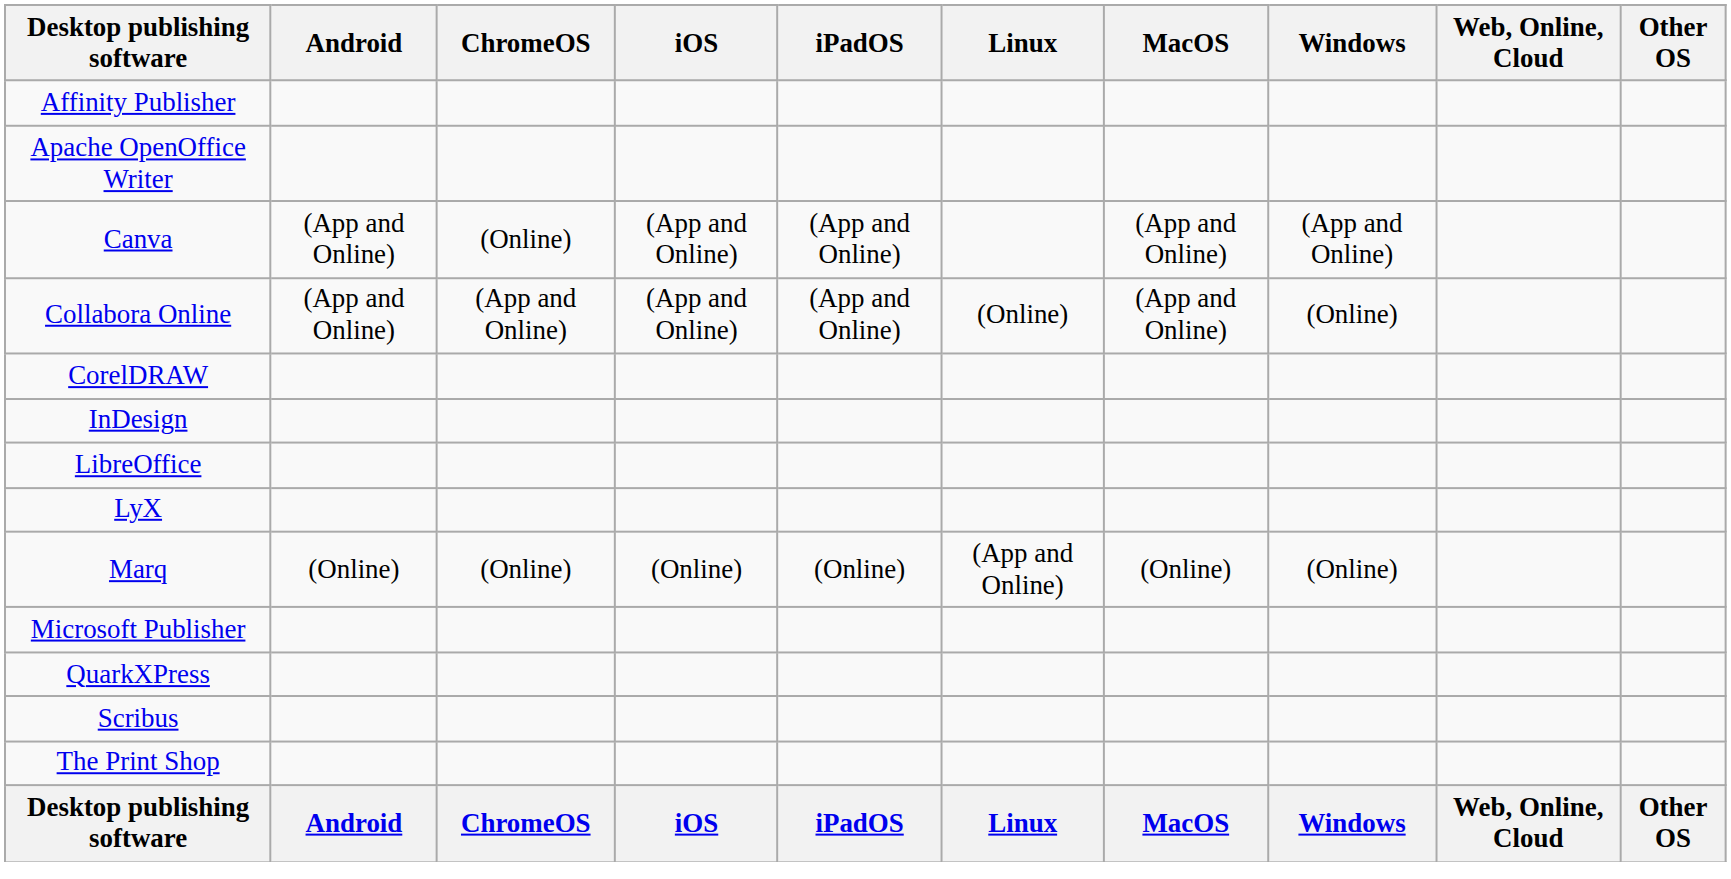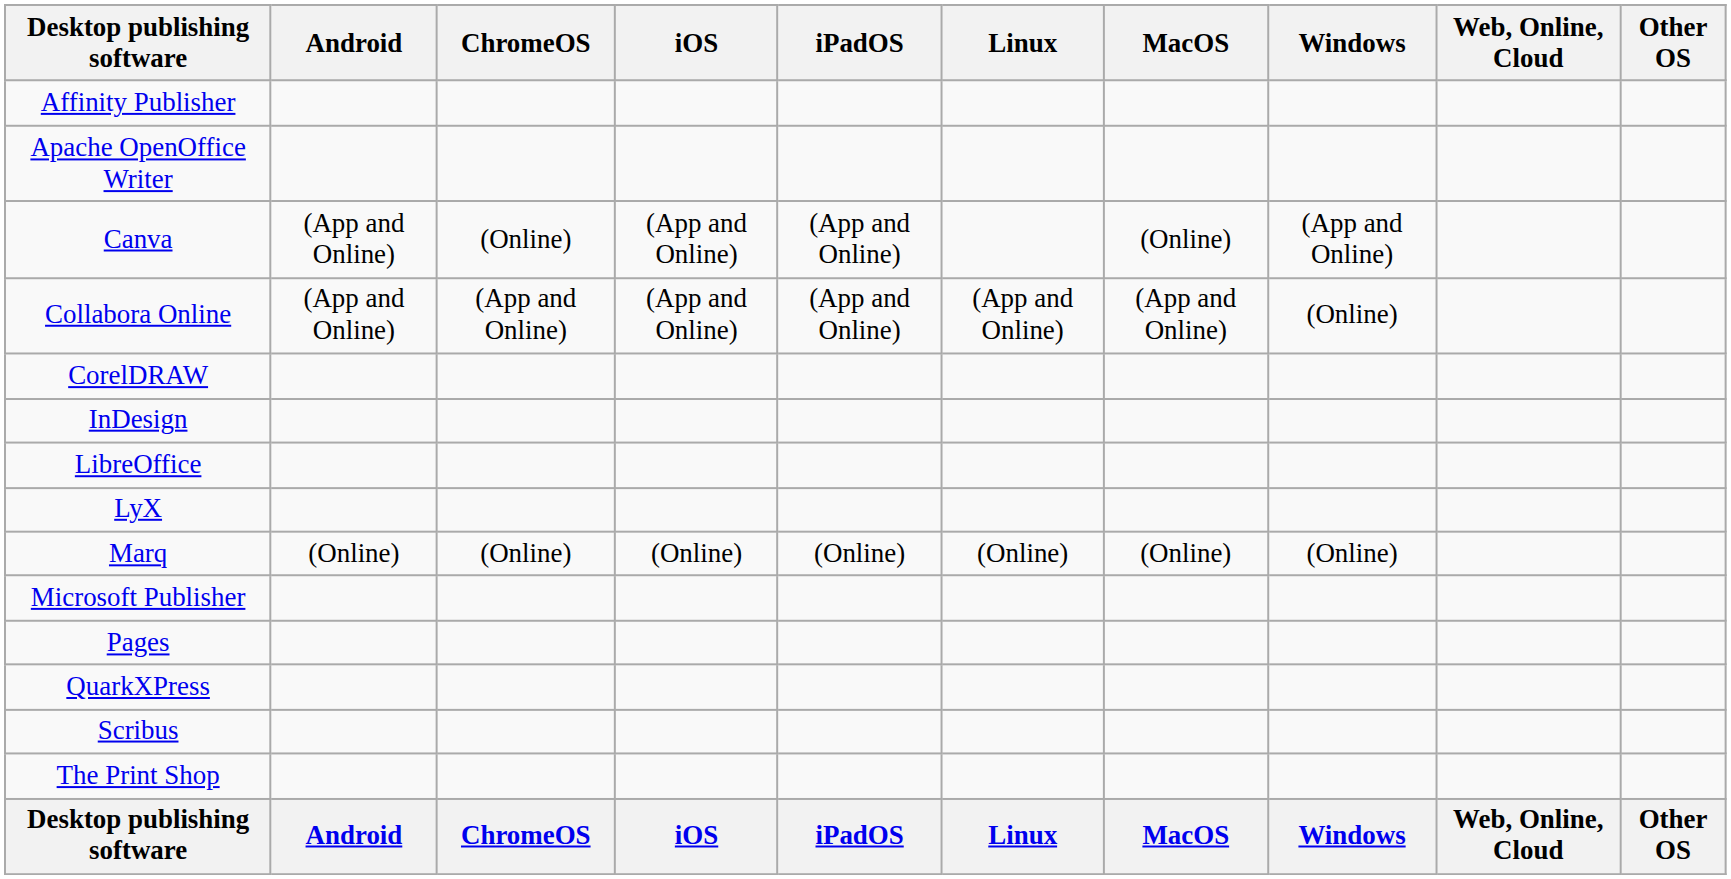Canva | MacOS: (App and Online) -> (Online)
Collabora Online | Linux: (Online) -> (App and Online)
Marq | Linux: (App and Online) -> (Online)
+ row: Pages
